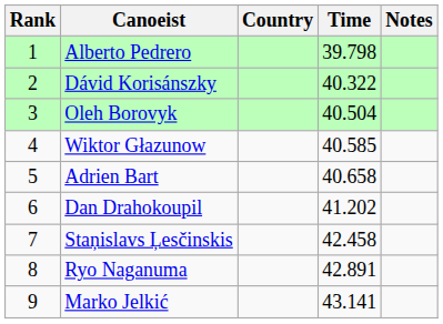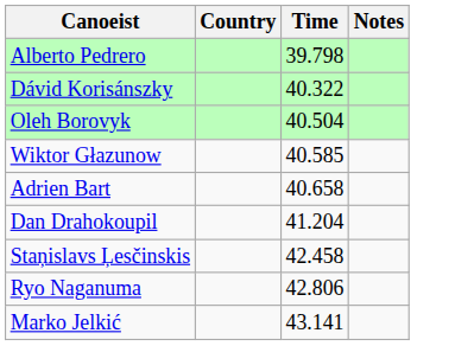- column: Rank | 1 | 2 | 3 | 4 | 5 | 6 | 7 | 8 | 9
Dan Drahokoupil | Time: 41.202 -> 41.204
Ryo Naganuma | Time: 42.891 -> 42.806
